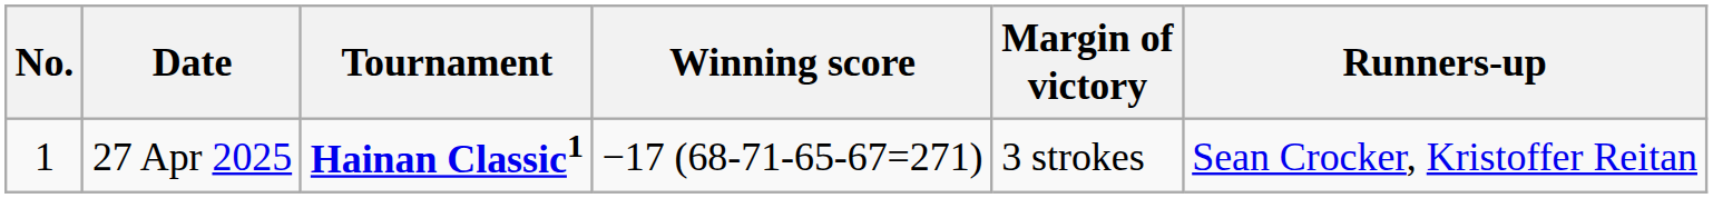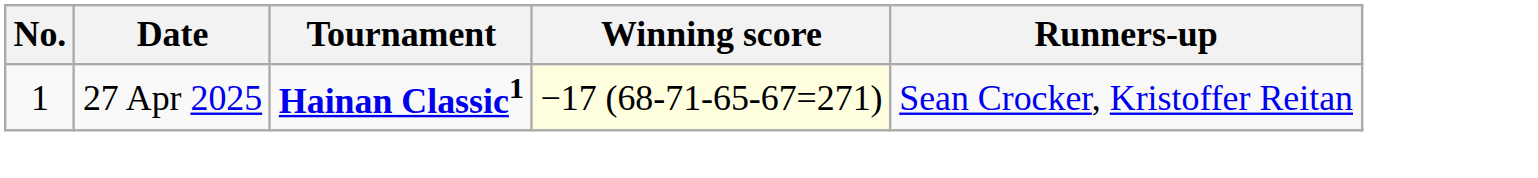- column: Margin of victory | 3 strokes
27 Apr 2025 | Winning score: no background -> lightyellow background
